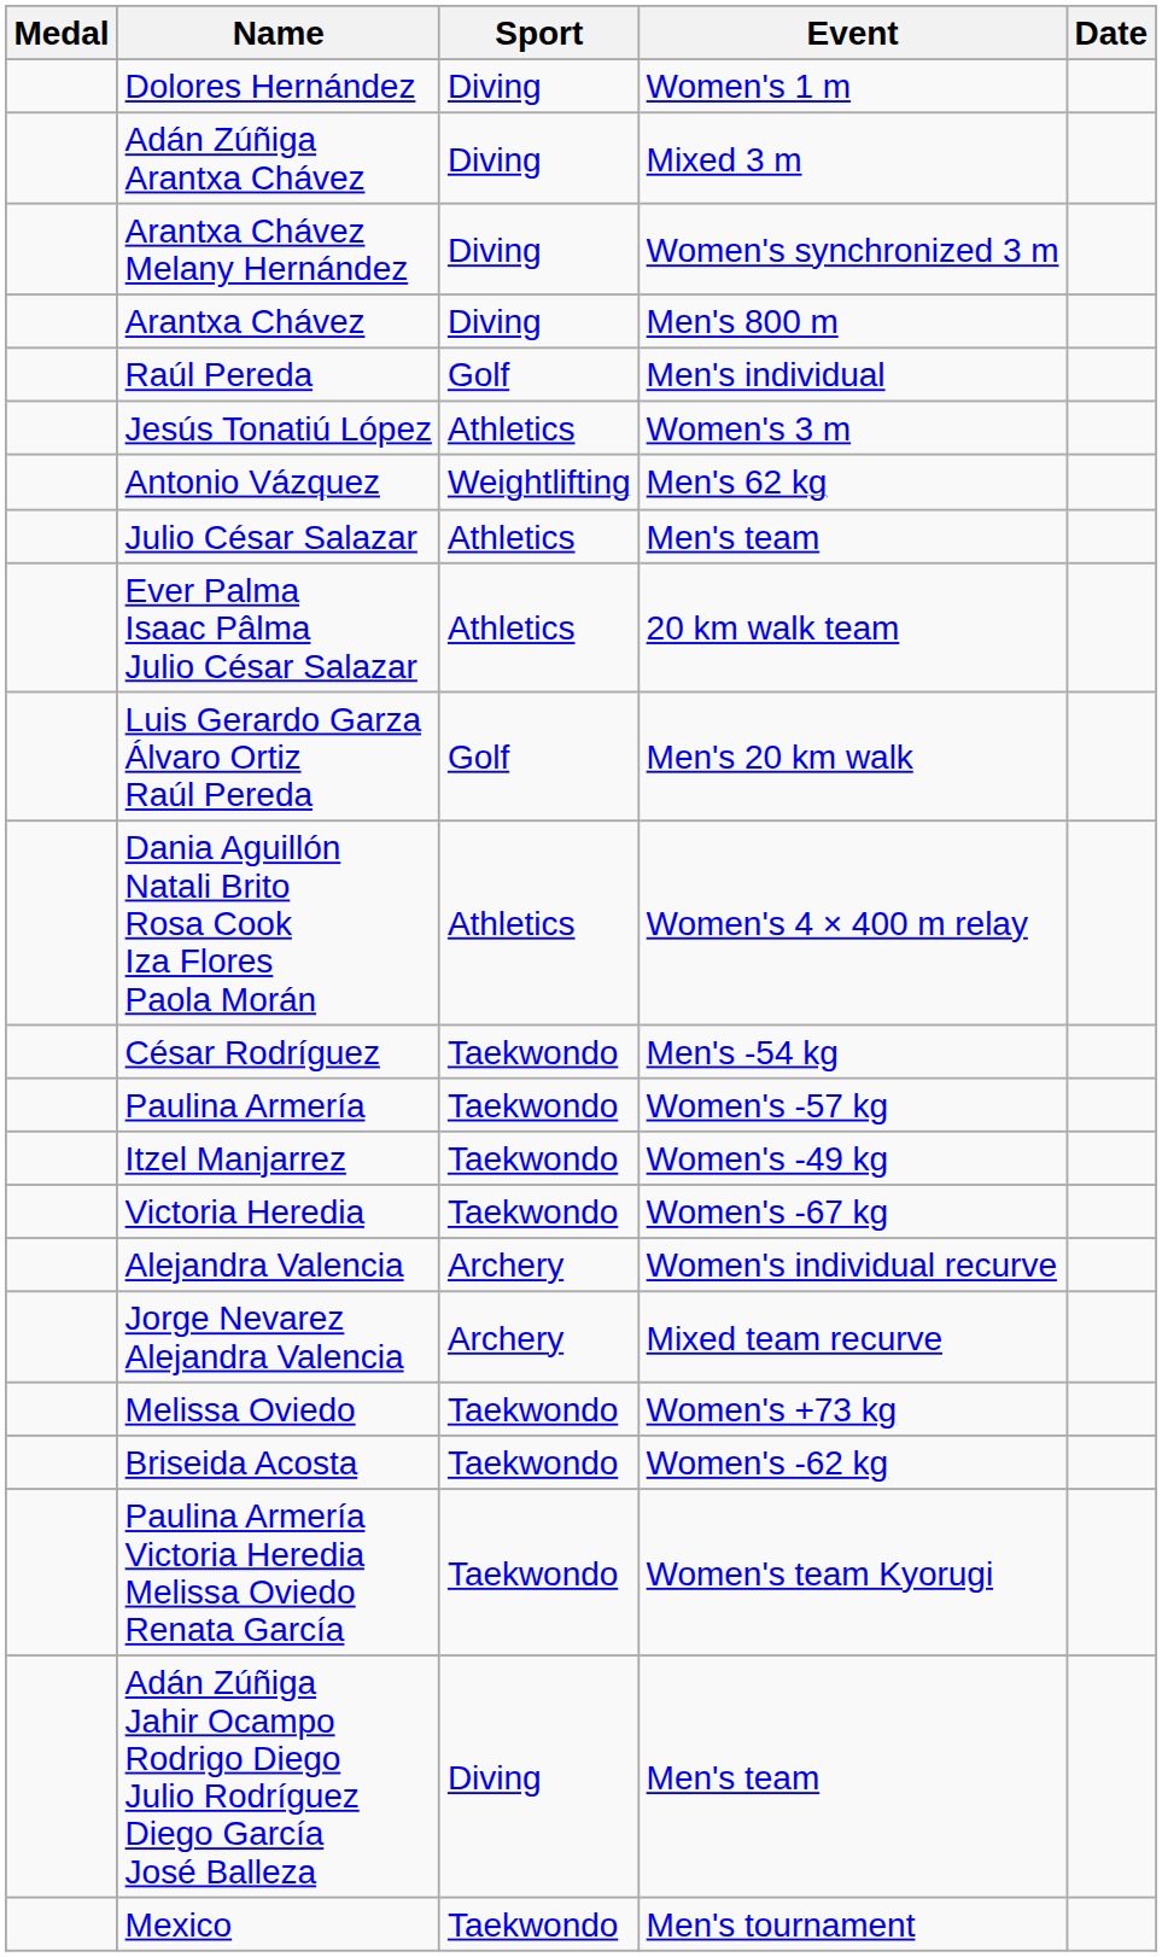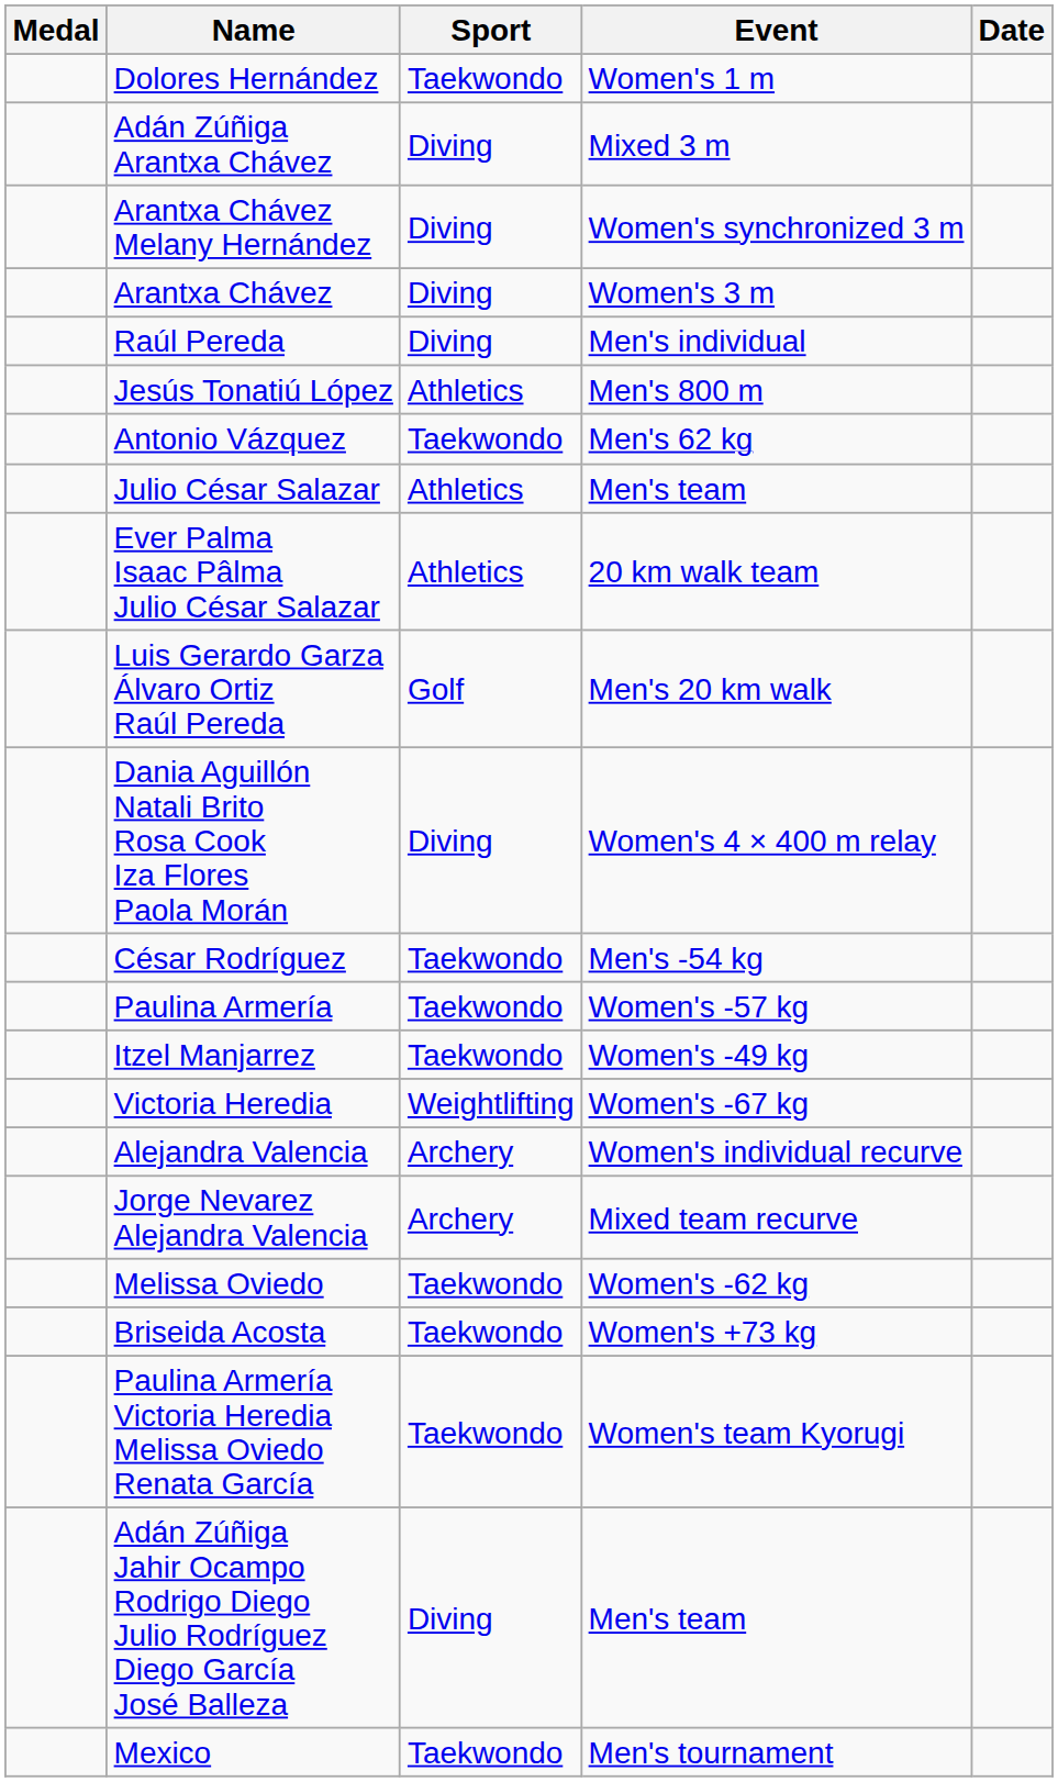Dolores Hernández | Sport: Diving -> Taekwondo
Arantxa Chávez | Event: Men's 800 m -> Women's 3 m
Raúl Pereda | Sport: Golf -> Diving
Jesús Tonatiú López | Event: Women's 3 m -> Men's 800 m
Antonio Vázquez | Sport: Weightlifting -> Taekwondo
Dania Aguillón Natali Brito Rosa Cook Iza Flores Paola Morán | Sport: Athletics -> Diving
Victoria Heredia | Sport: Taekwondo -> Weightlifting
Melissa Oviedo | Event: Women's +73 kg -> Women's -62 kg
Briseida Acosta | Event: Women's -62 kg -> Women's +73 kg
